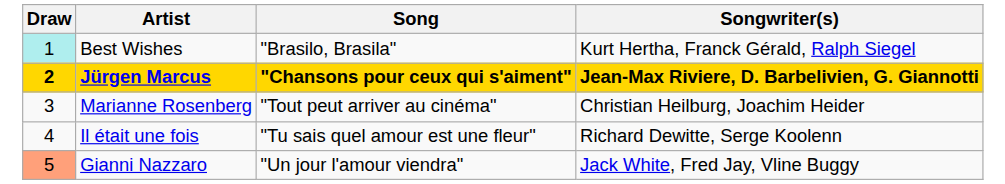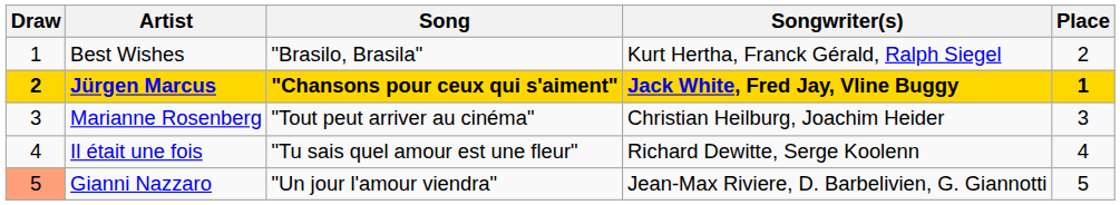+ column: Place | 2 | 1 | 3 | 4 | 5
Best Wishes | Draw: paleturquoise background -> no background
Jürgen Marcus | Songwriter(s): Jean-Max Riviere, D. Barbelivien, G. Giannotti -> Jack White, Fred Jay, Vline Buggy
Gianni Nazzaro | Songwriter(s): Jack White, Fred Jay, Vline Buggy -> Jean-Max Riviere, D. Barbelivien, G. Giannotti
